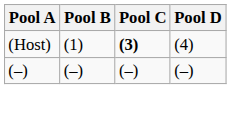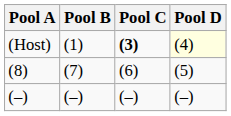(Host) | Pool D: no background -> lightyellow background
+ row: (8) | (7) | (6) | (5)
